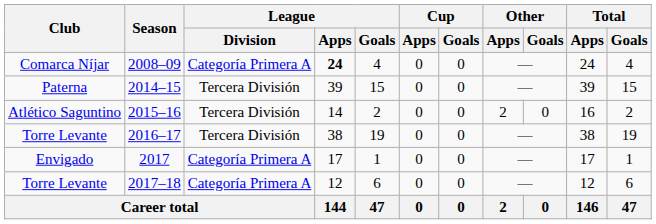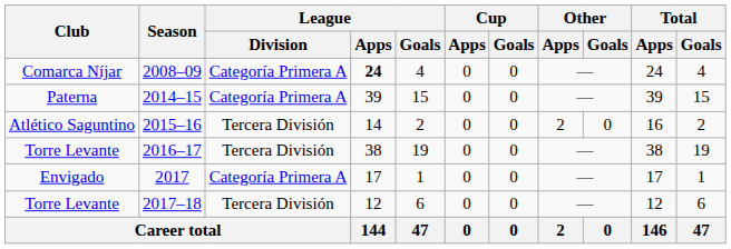2014–15 | League / Division: Tercera División -> Categoría Primera A
2017–18 | League / Division: Categoría Primera A -> Tercera División
